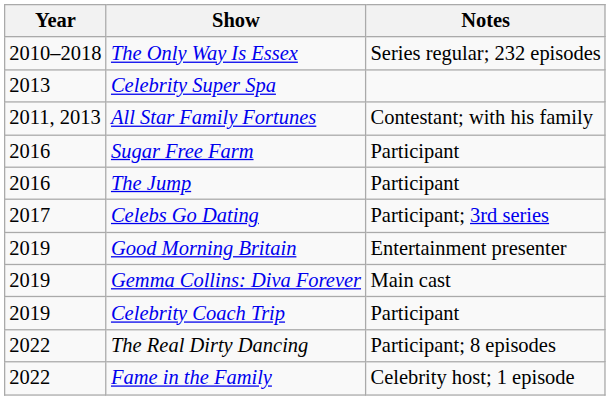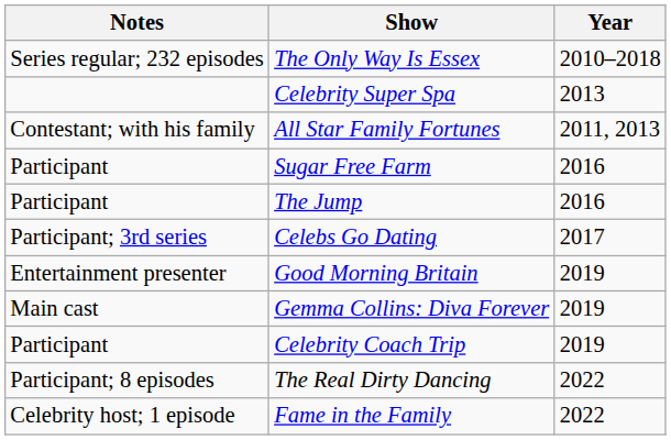columns swapped: Year <-> Notes
